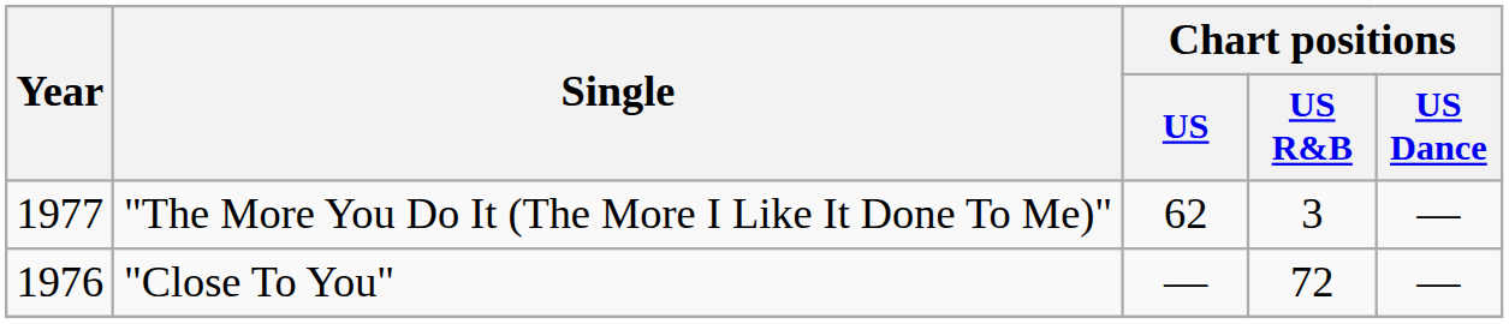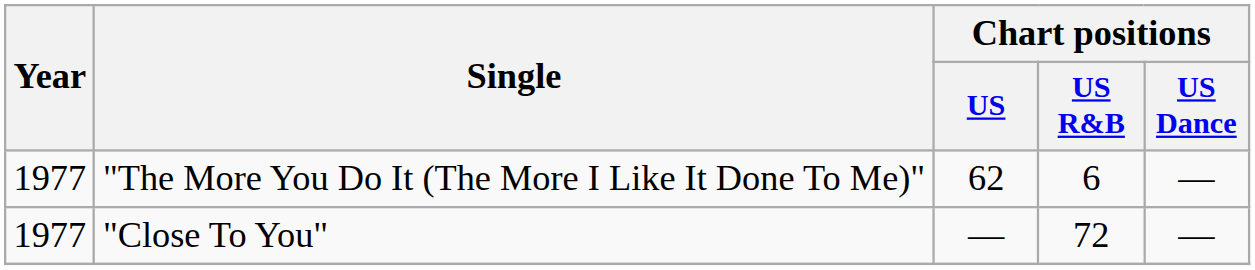"The More You Do It (The More I Like It Done To Me)" | Chart positions / US R&B: 3 -> 6
"Close To You" | Year: 1976 -> 1977
